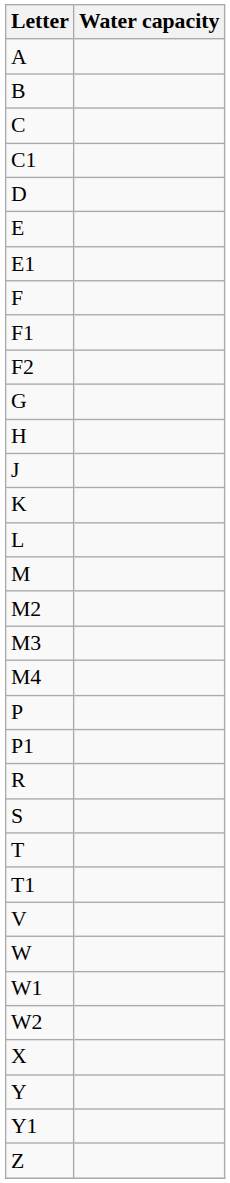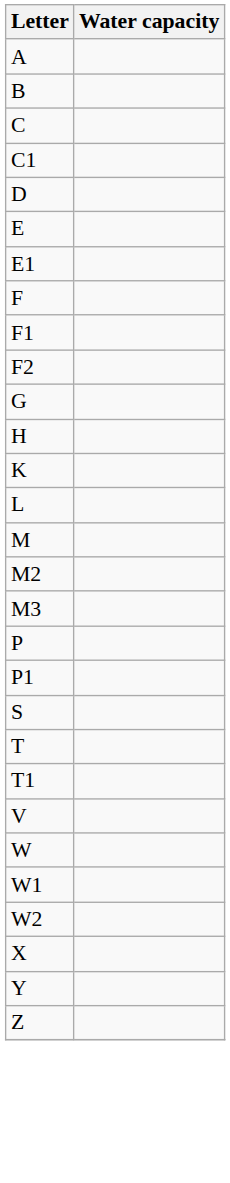- row: J
- row: M4
- row: R
- row: Y1
